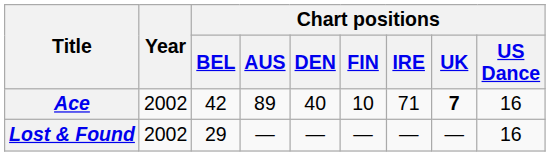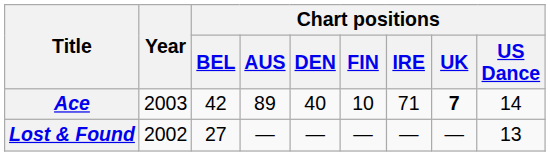Ace | Year: 2002 -> 2003
Ace | Chart positions / US Dance: 16 -> 14
Lost & Found | Chart positions / BEL: 29 -> 27
Lost & Found | Chart positions / US Dance: 16 -> 13
